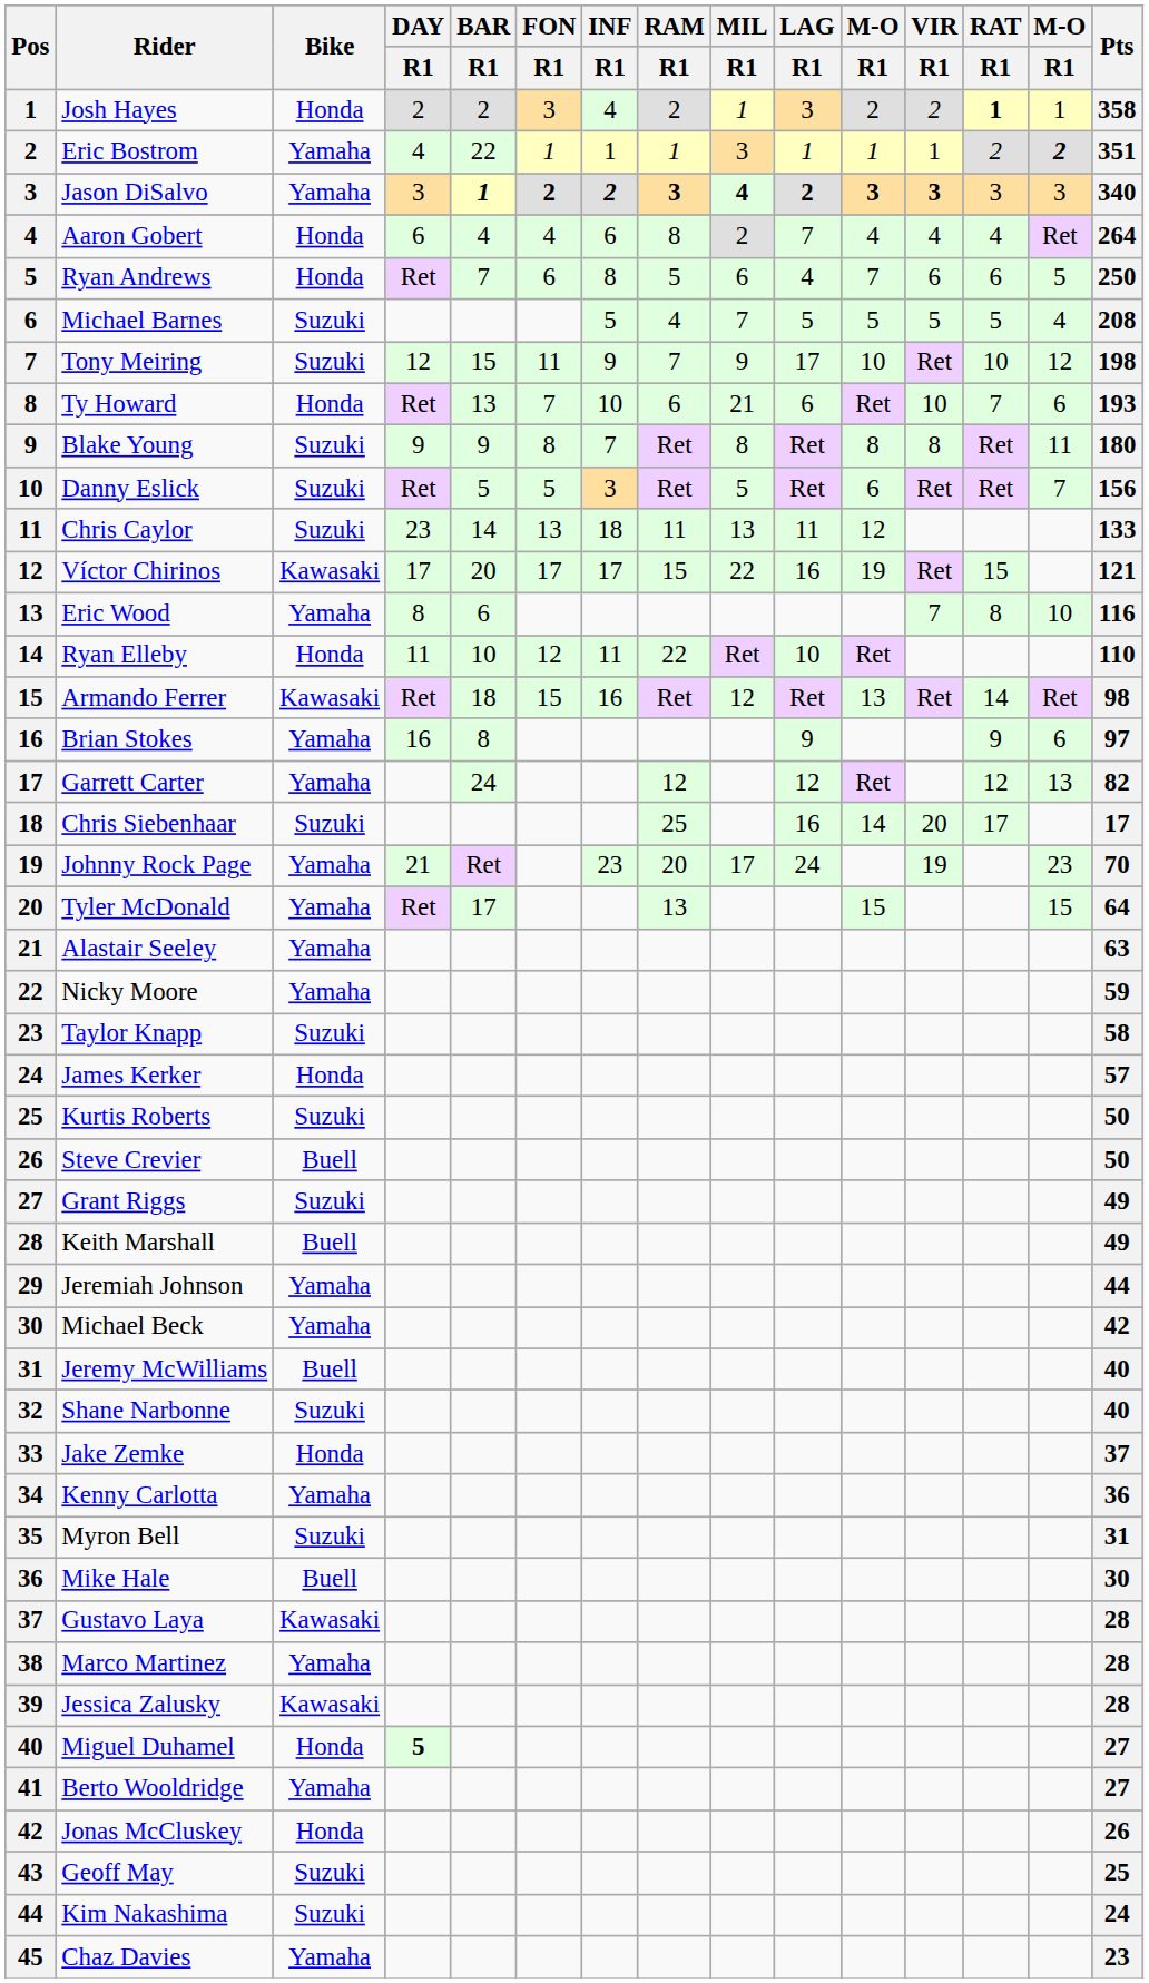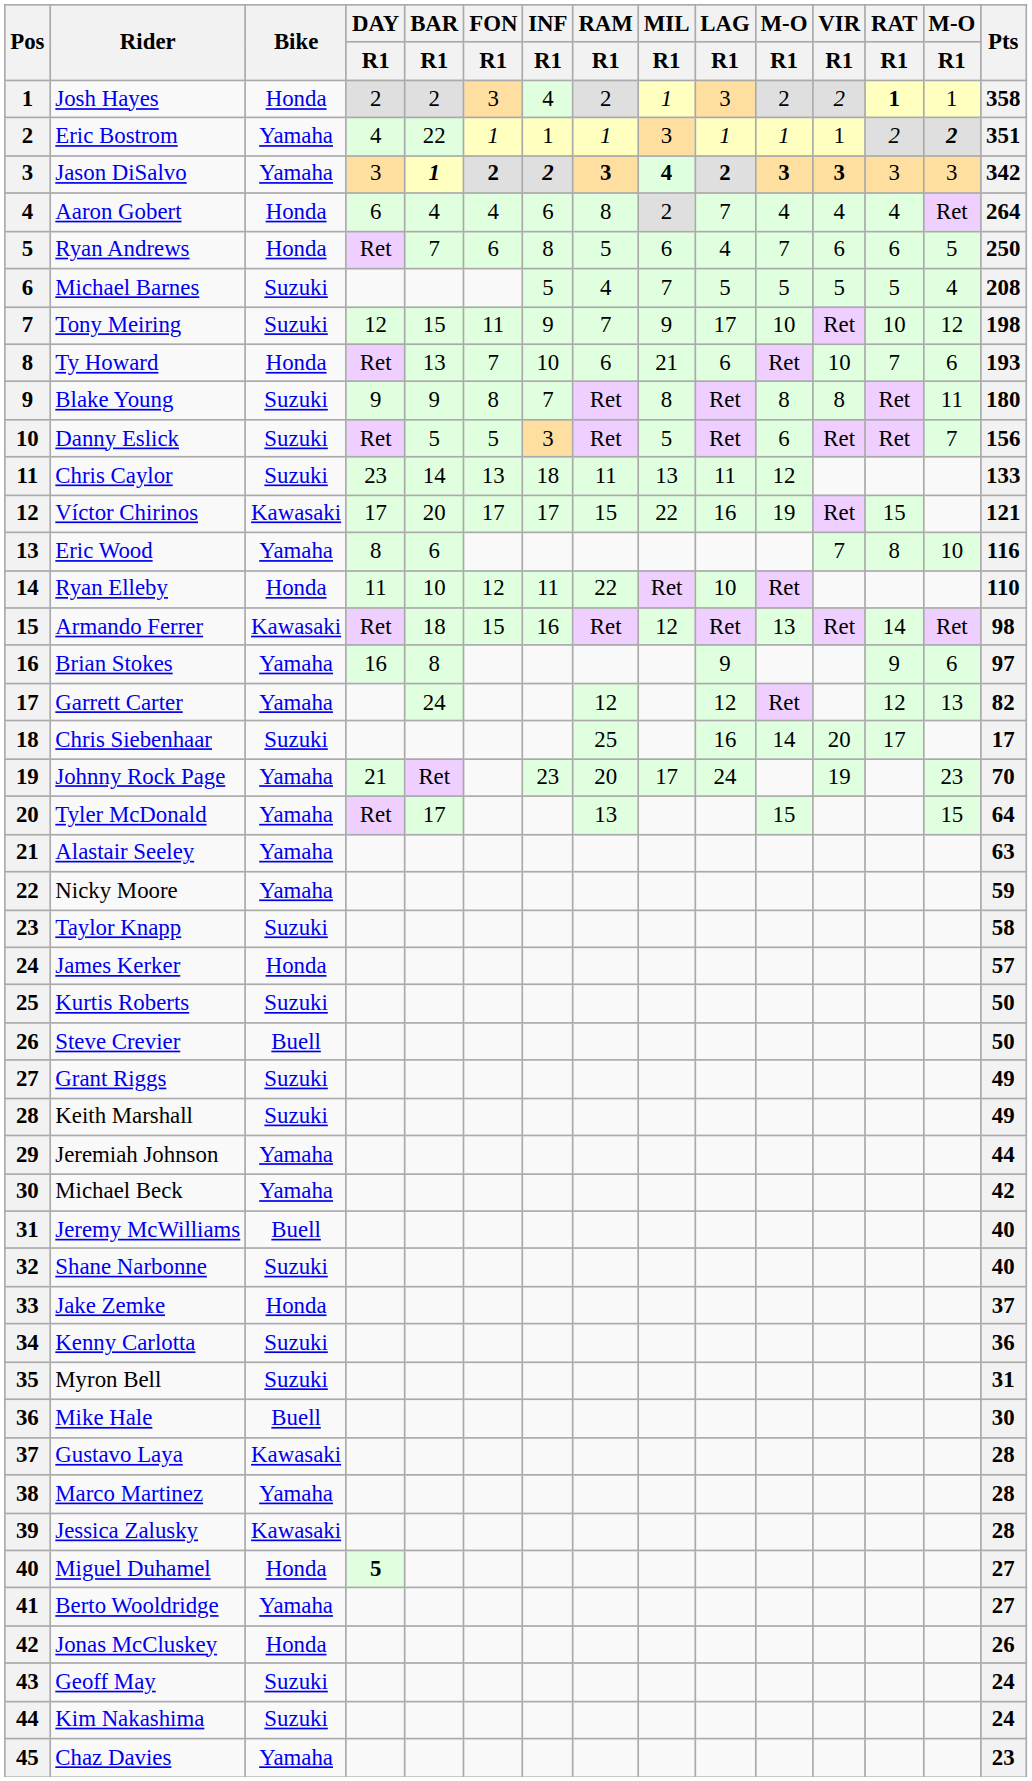Jason DiSalvo | Pts: 340 -> 342
Keith Marshall | Bike: Buell -> Suzuki
Kenny Carlotta | Bike: Yamaha -> Suzuki
Geoff May | Pts: 25 -> 24
